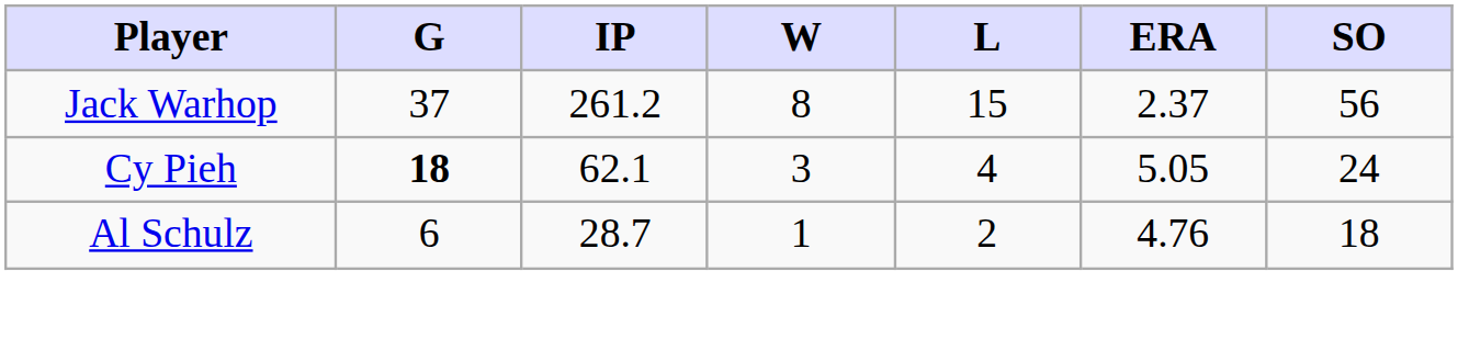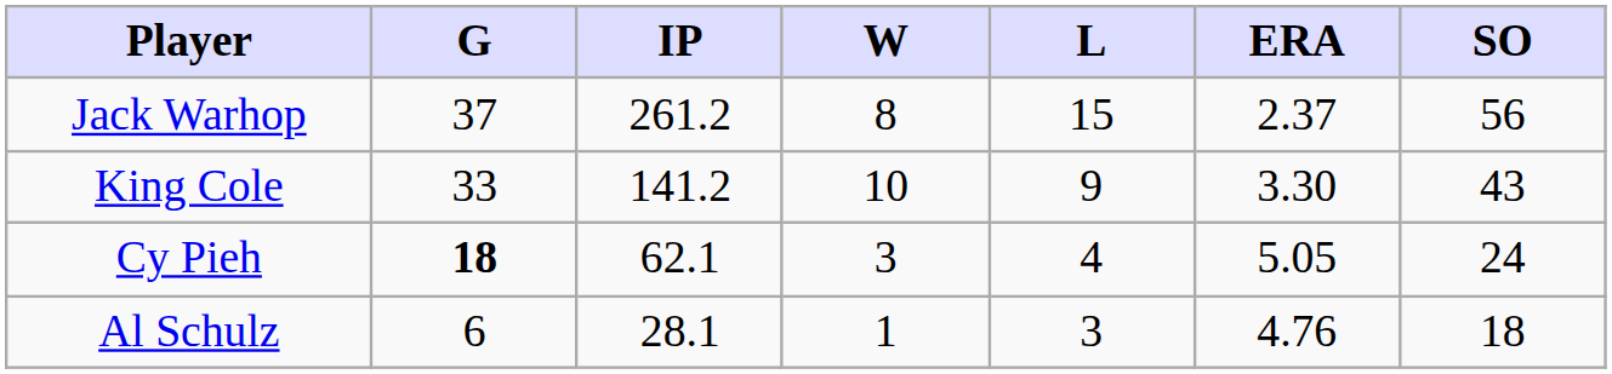+ row: King Cole | 33 | 141.2 | 10 | 9 | 3.30 | 43
Al Schulz | IP: 28.7 -> 28.1
Al Schulz | L: 2 -> 3
